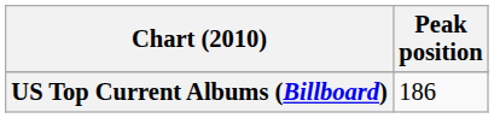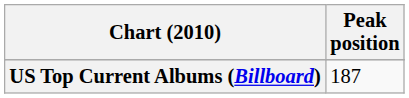US Top Current Albums (Billboard) | Peak position: 186 -> 187
